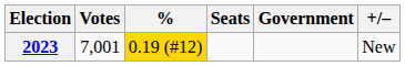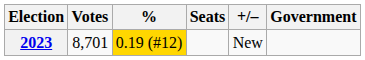columns swapped: +/– <-> Government
2023 | Votes: 7,001 -> 8,701
